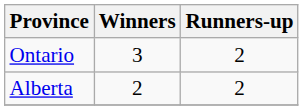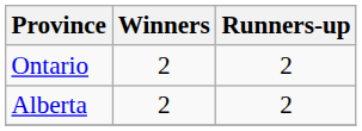Ontario | Winners: 3 -> 2
